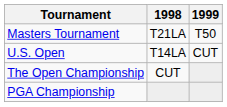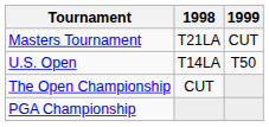Masters Tournament | 1999: T50 -> CUT
U.S. Open | 1999: CUT -> T50
